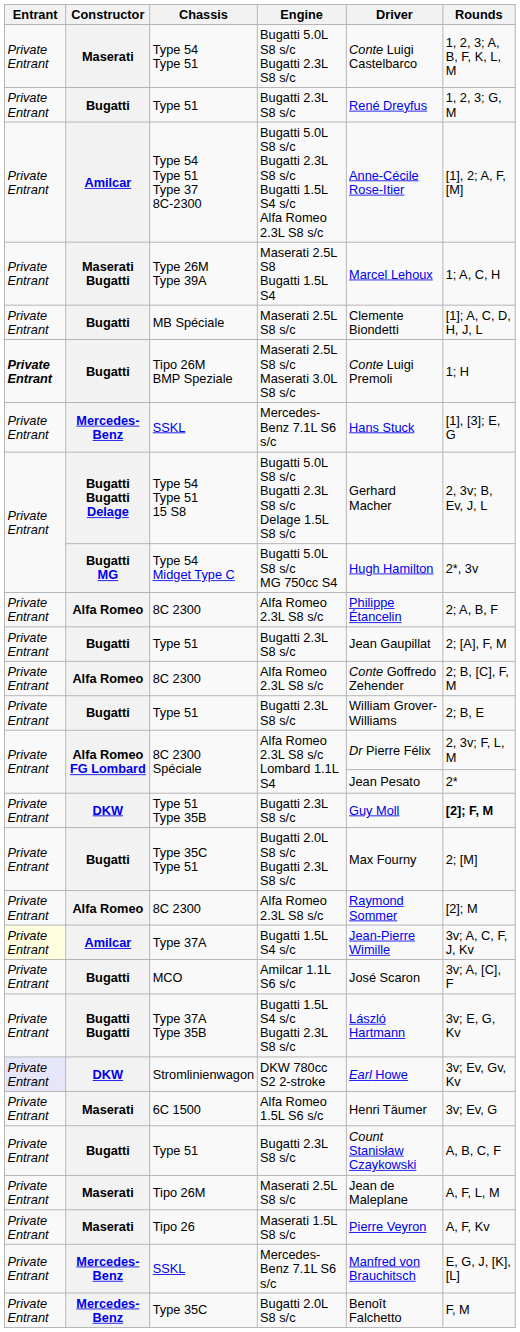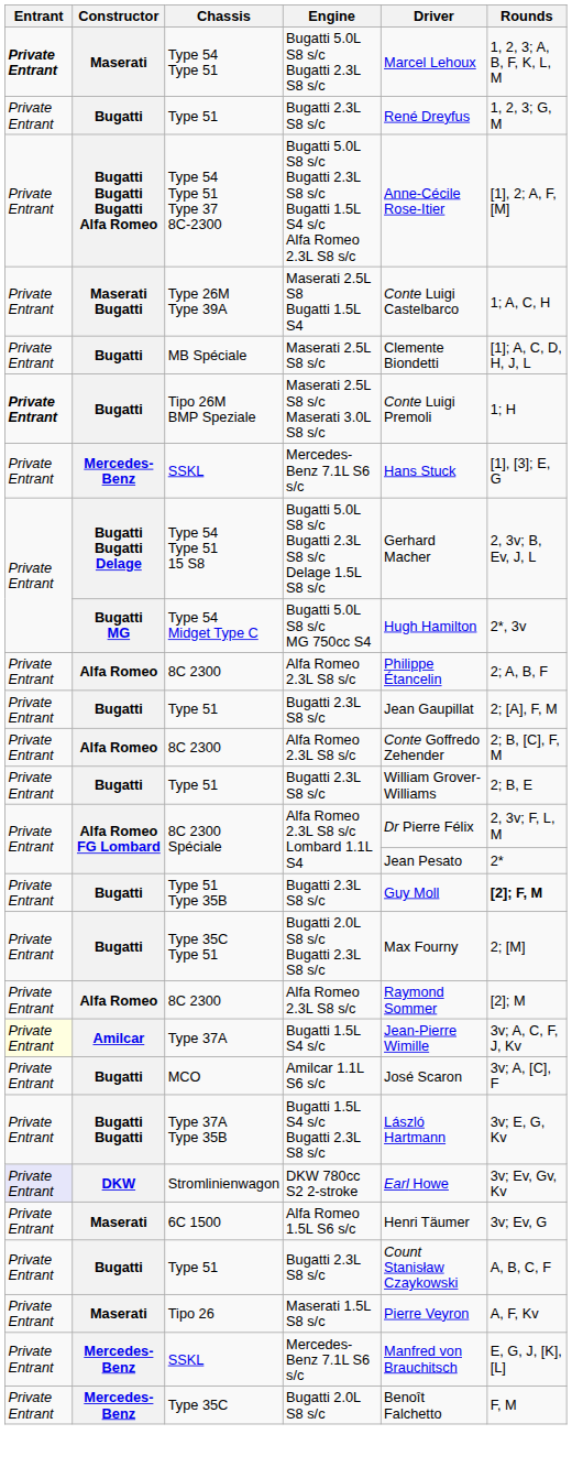Type 54 Type 51 | Entrant: normal -> bold
Type 54 Type 51 | Driver: Conte Luigi Castelbarco -> Marcel Lehoux
Type 54 Type 51 Type 37 8C-2300 | Constructor: Amilcar -> Bugatti Bugatti Bugatti Alfa Romeo
Type 26M Type 39A | Driver: Marcel Lehoux -> Conte Luigi Castelbarco
Type 51 Type 35B | Constructor: DKW -> Bugatti
- row: Private Entrant | Maserati | Tipo 26M | Maserati 2.5L S8 s/c | Jean de Maleplane | A, F, L, M
